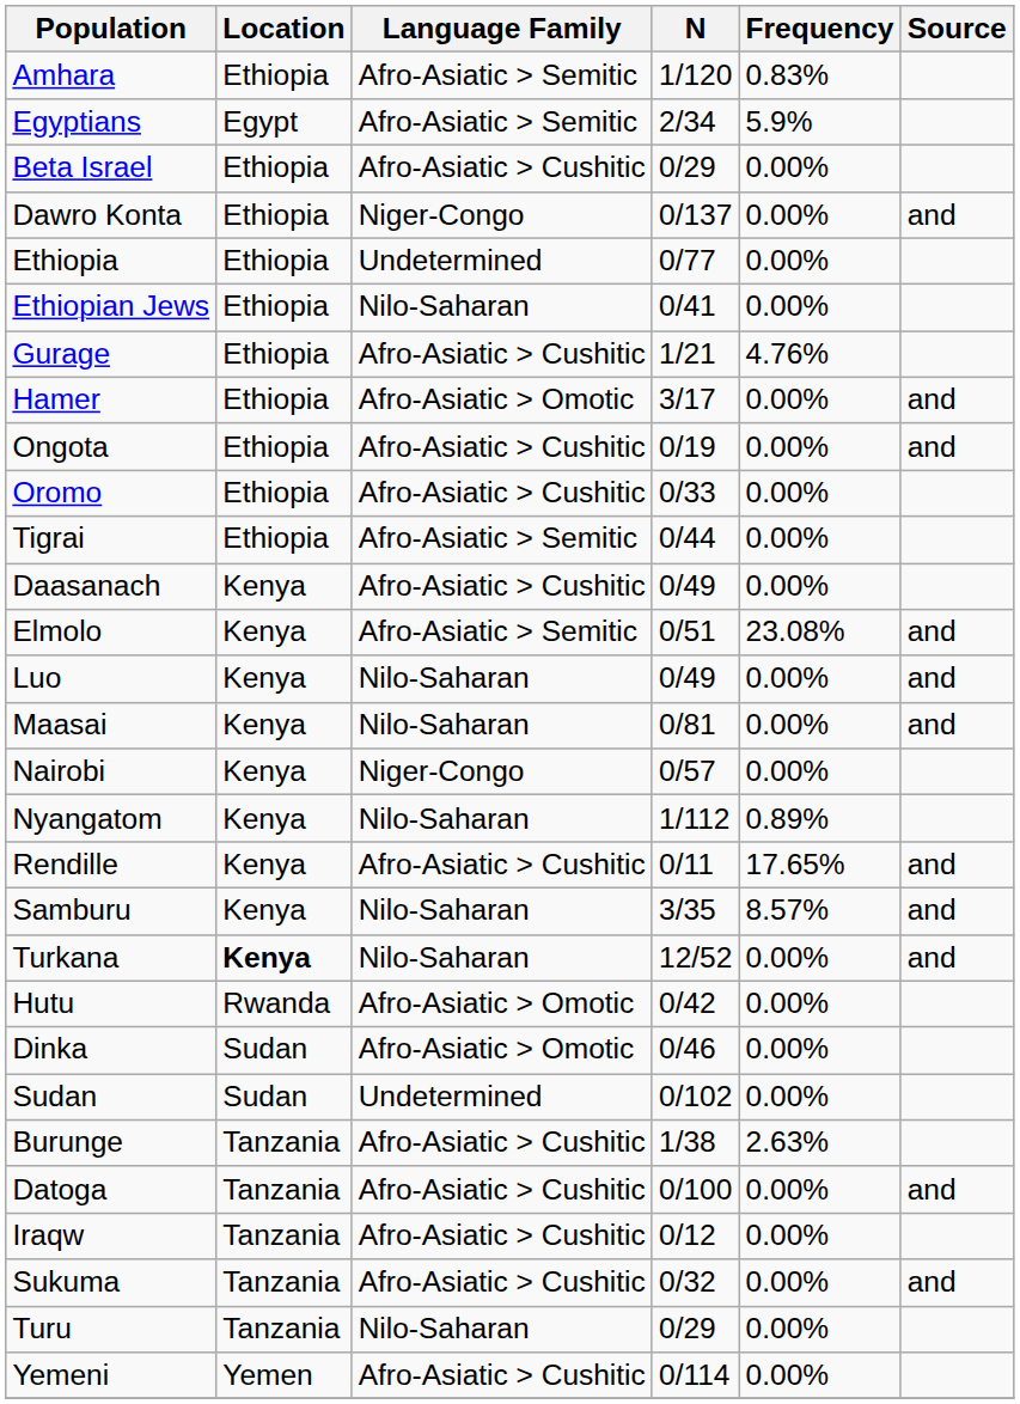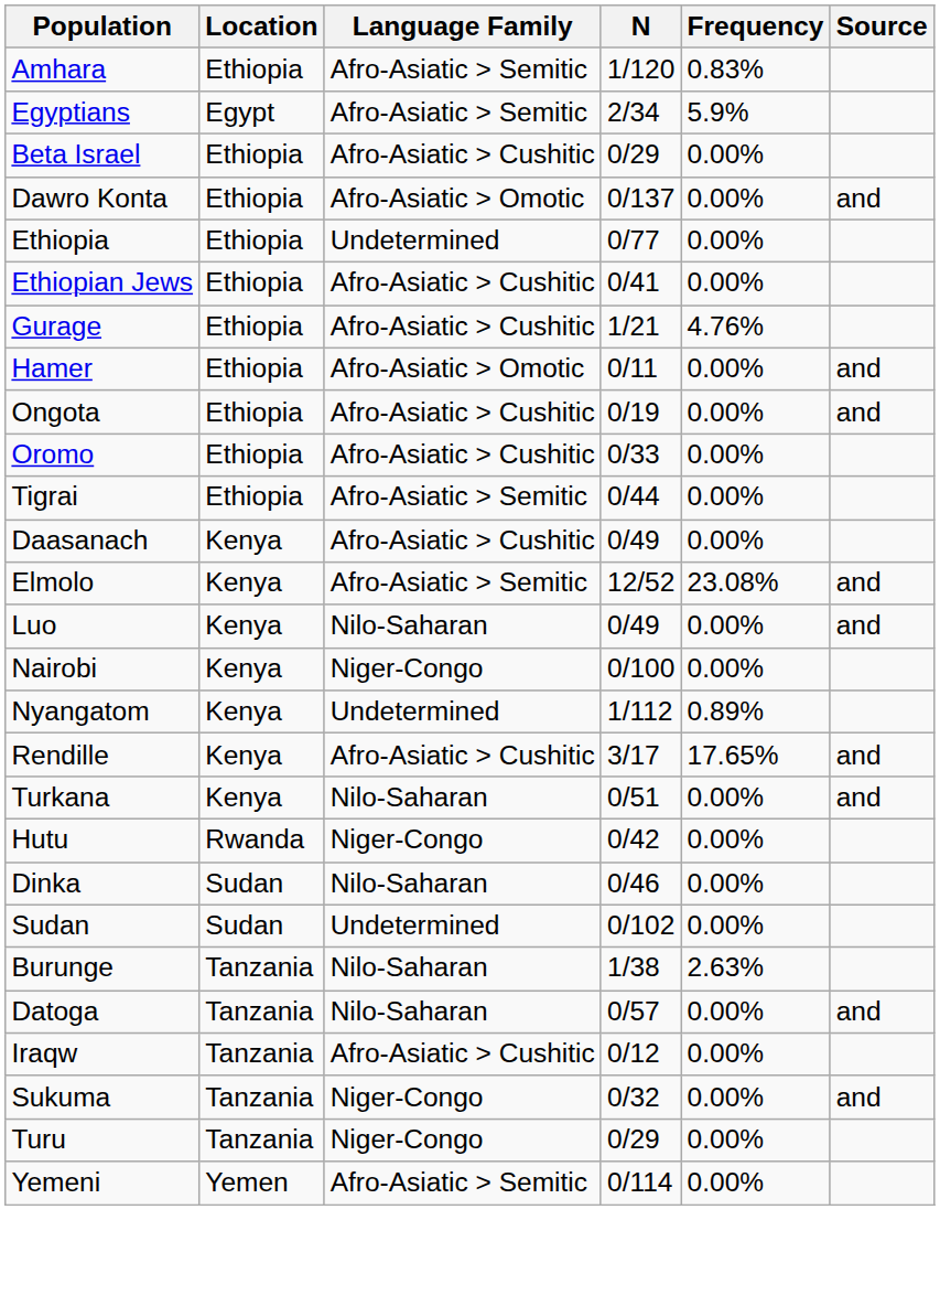Dawro Konta | Language Family: Niger-Congo -> Afro-Asiatic > Omotic
Ethiopian Jews | Language Family: Nilo-Saharan -> Afro-Asiatic > Cushitic
Hamer | N: 3/17 -> 0/11
Elmolo | N: 0/51 -> 12/52
- row: Maasai | Kenya | Nilo-Saharan | 0/81 | 0.00% | and
Nairobi | N: 0/57 -> 0/100
Nyangatom | Language Family: Nilo-Saharan -> Undetermined
Rendille | N: 0/11 -> 3/17
- row: Samburu | Kenya | Nilo-Saharan | 3/35 | 8.57% | and
Turkana | Location: bold -> normal
Turkana | N: 12/52 -> 0/51
Hutu | Language Family: Afro-Asiatic > Omotic -> Niger-Congo
Dinka | Language Family: Afro-Asiatic > Omotic -> Nilo-Saharan
Burunge | Language Family: Afro-Asiatic > Cushitic -> Nilo-Saharan
Datoga | Language Family: Afro-Asiatic > Cushitic -> Nilo-Saharan
Datoga | N: 0/100 -> 0/57
Sukuma | Language Family: Afro-Asiatic > Cushitic -> Niger-Congo
Turu | Language Family: Nilo-Saharan -> Niger-Congo
Yemeni | Language Family: Afro-Asiatic > Cushitic -> Afro-Asiatic > Semitic
